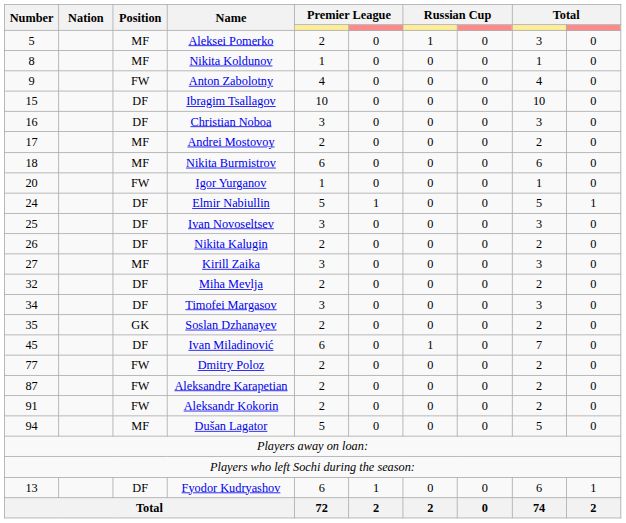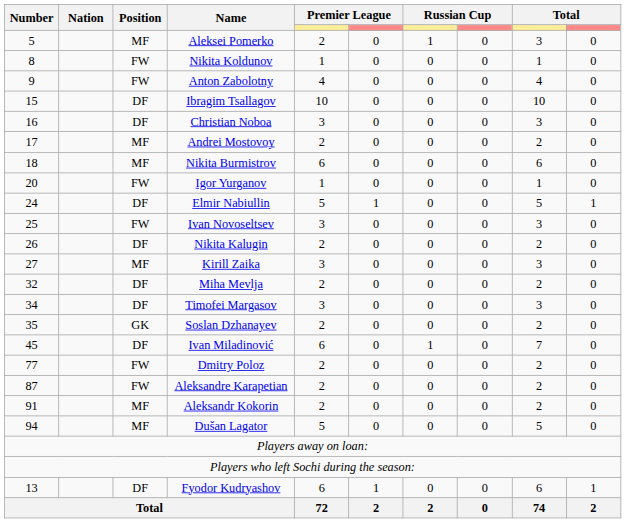Nikita Koldunov | Position: MF -> FW
Ivan Novoseltsev | Position: DF -> FW
Aleksandr Kokorin | Position: FW -> MF
